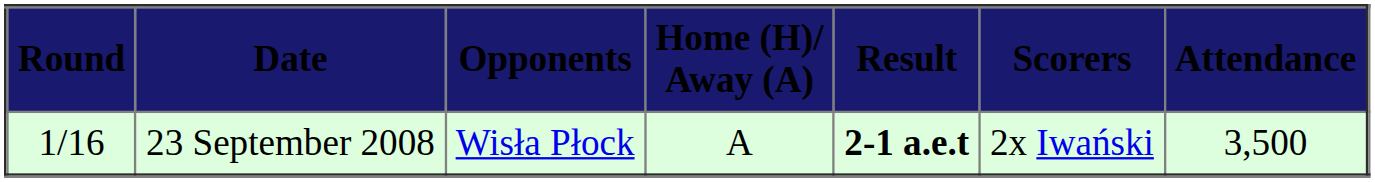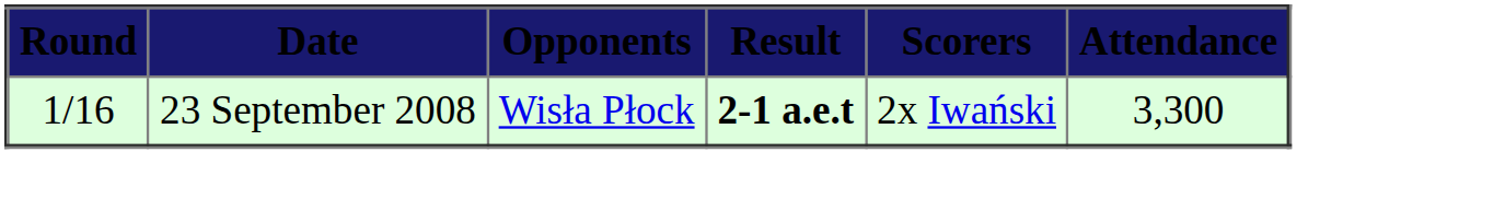- column: Home (H)/ Away (A) | A
23 September 2008 | Attendance: 3,500 -> 3,300
